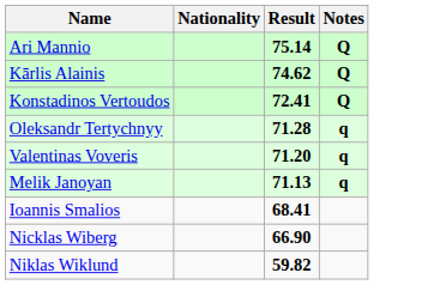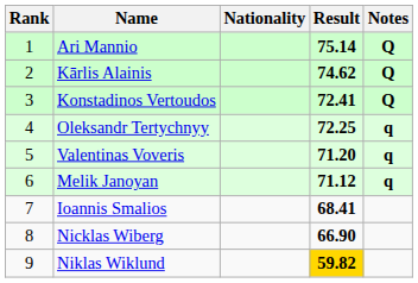+ column: Rank | 1 | 2 | 3 | 4 | 5 | 6 | 7 | 8 | 9
Oleksandr Tertychnyy | Result: 71.28 -> 72.25
Melik Janoyan | Result: 71.13 -> 71.12
Niklas Wiklund | Result: no background -> gold background
